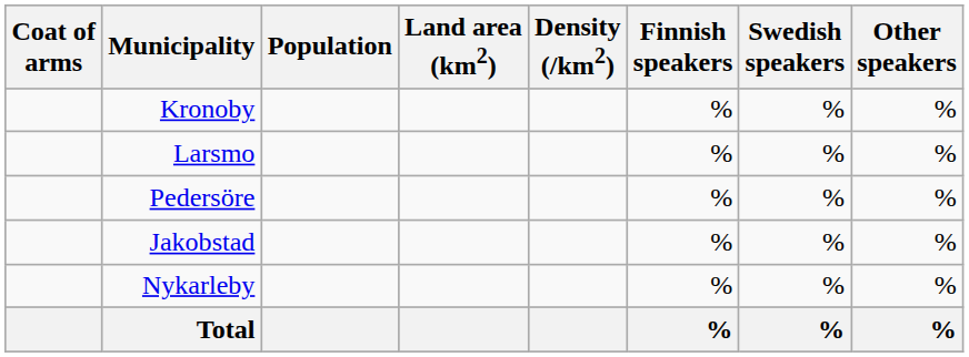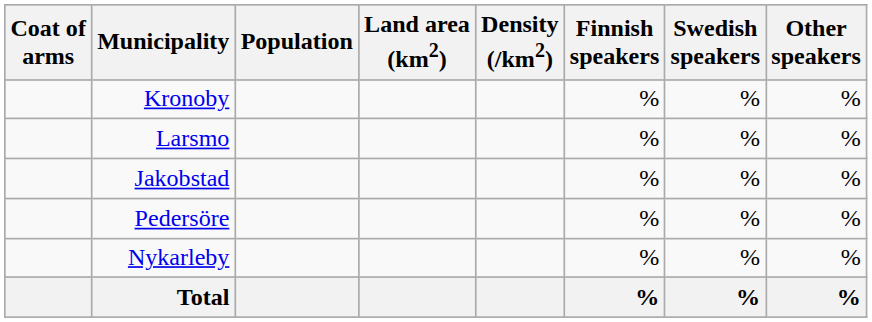rows swapped: Pedersöre <-> Jakobstad
